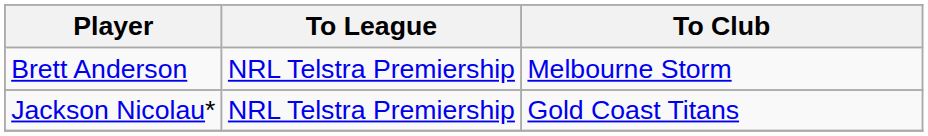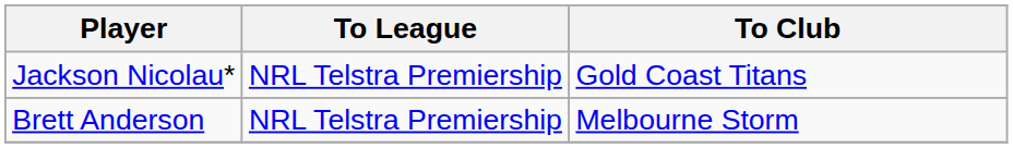rows swapped: Brett Anderson <-> Jackson Nicolau*
